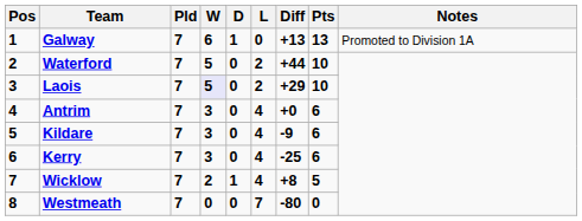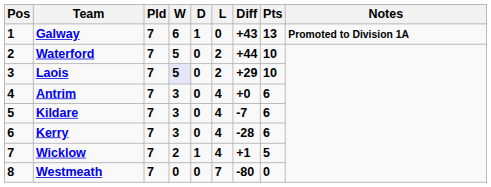Galway | Diff: +13 -> +43
Galway | Notes: normal -> bold
Kildare | Diff: -9 -> -7
Kerry | Diff: -25 -> -28
Wicklow | Diff: +8 -> +1
